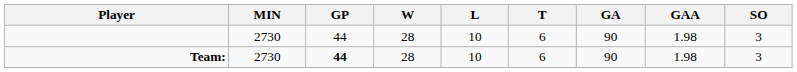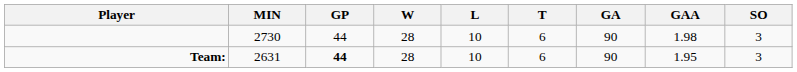Team: | MIN: 2730 -> 2631
Team: | GAA: 1.98 -> 1.95
